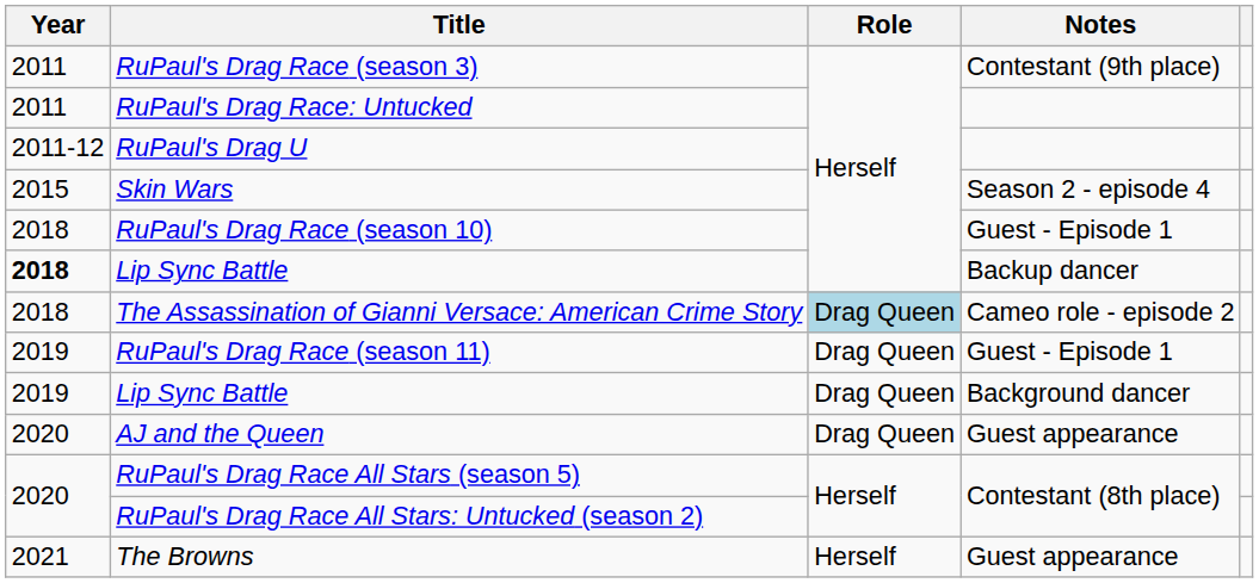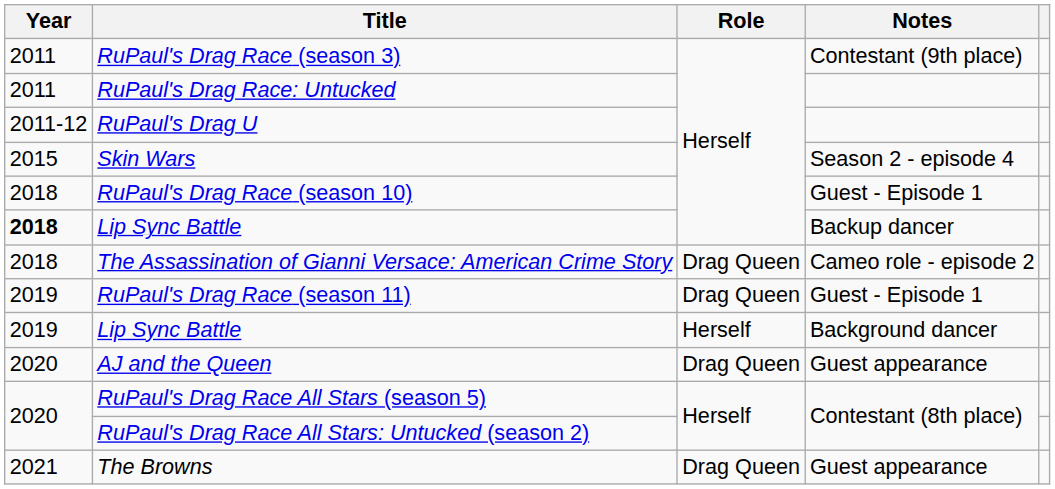The Assassination of Gianni Versace: American Crime Story | Role: lightblue background -> no background
Lip Sync Battle / Background dancer | Role: Drag Queen -> Herself
The Browns | Role: Herself -> Drag Queen
